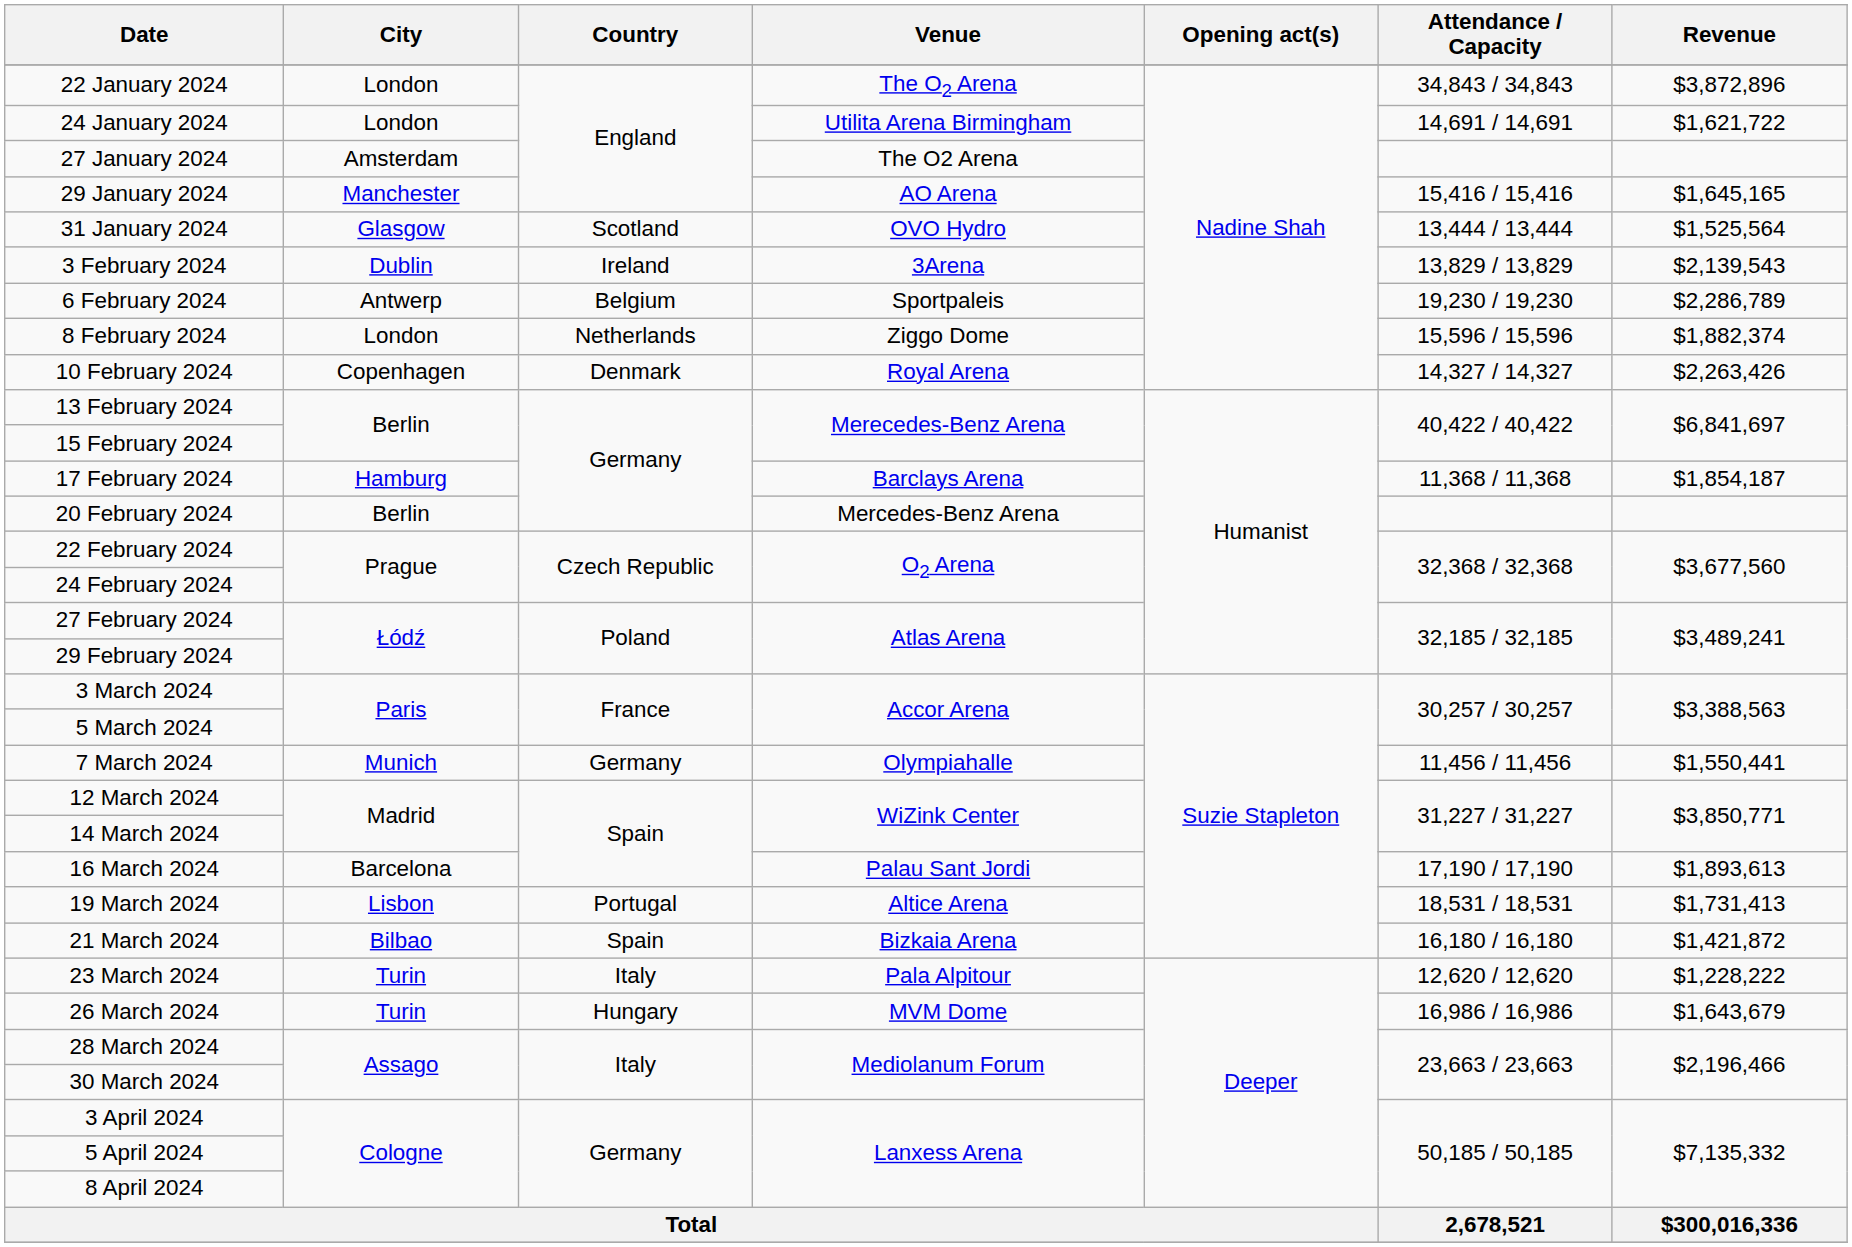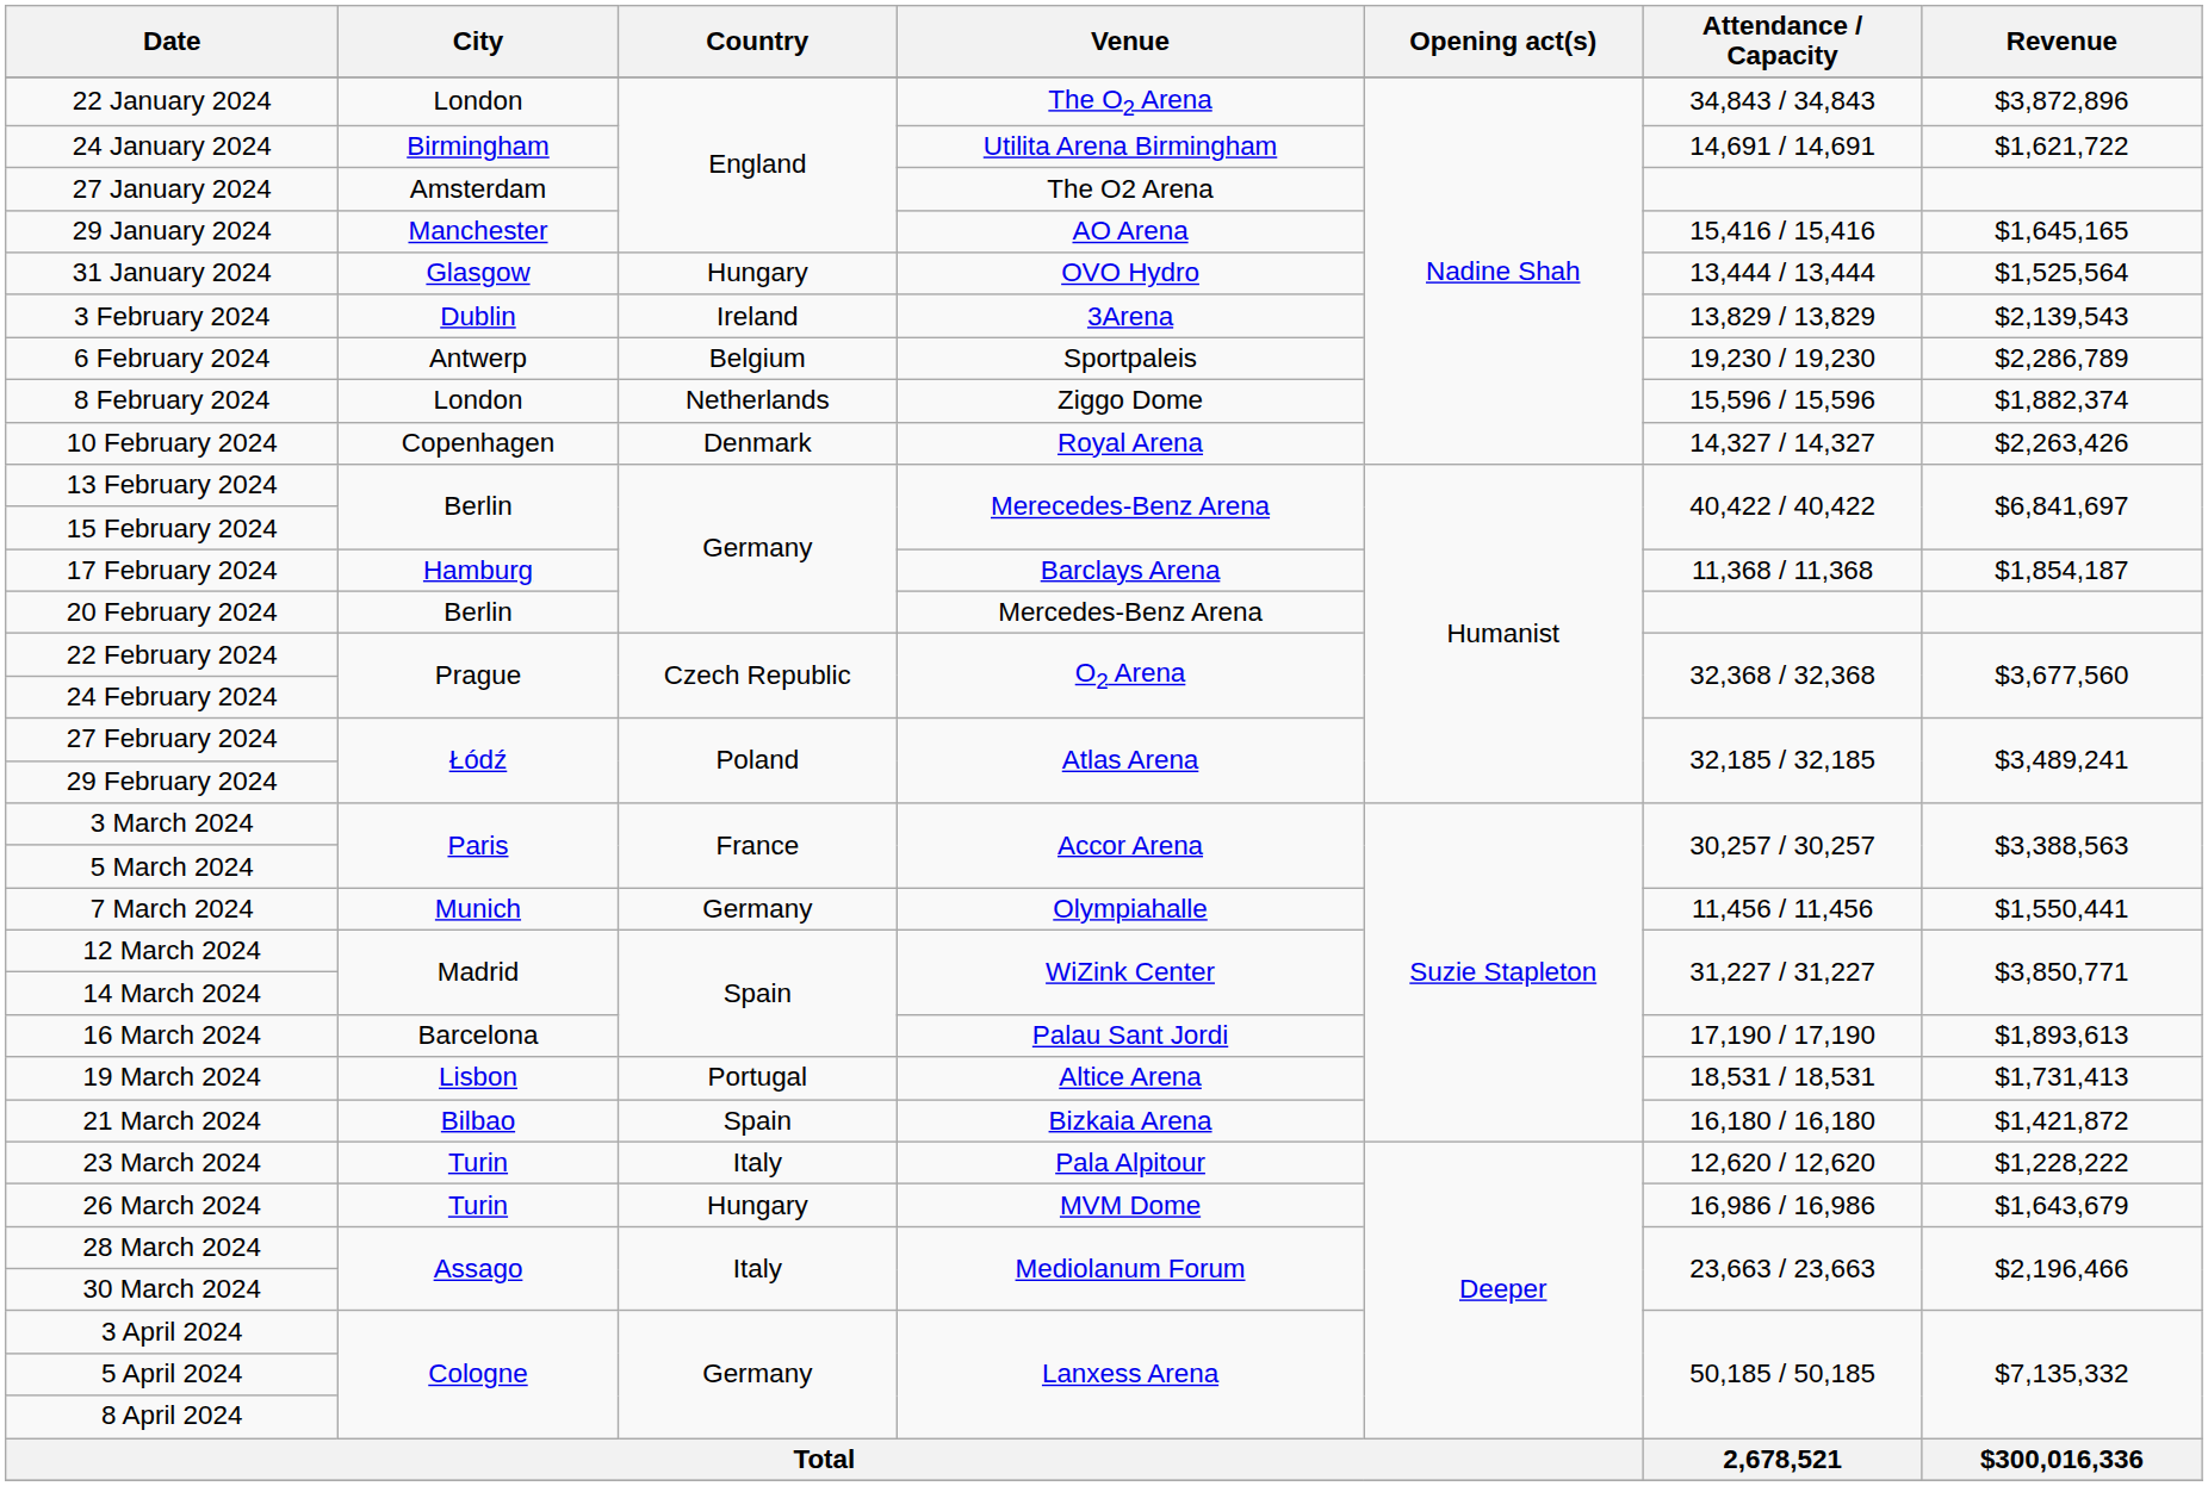24 January 2024 | City: London -> Birmingham
31 January 2024 | Country: Scotland -> Hungary
